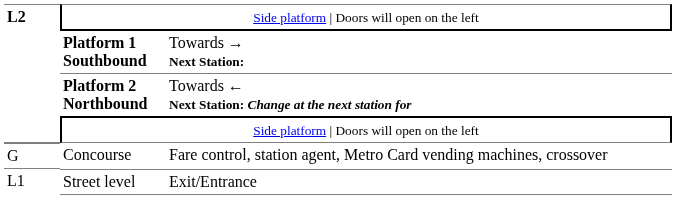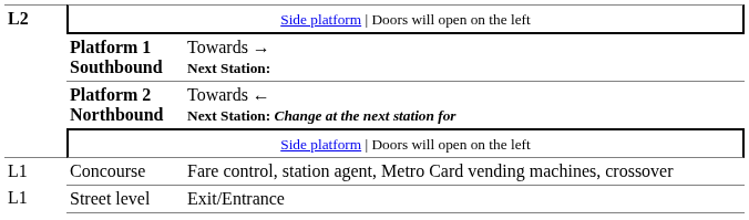Concourse | column 1: G -> L1
